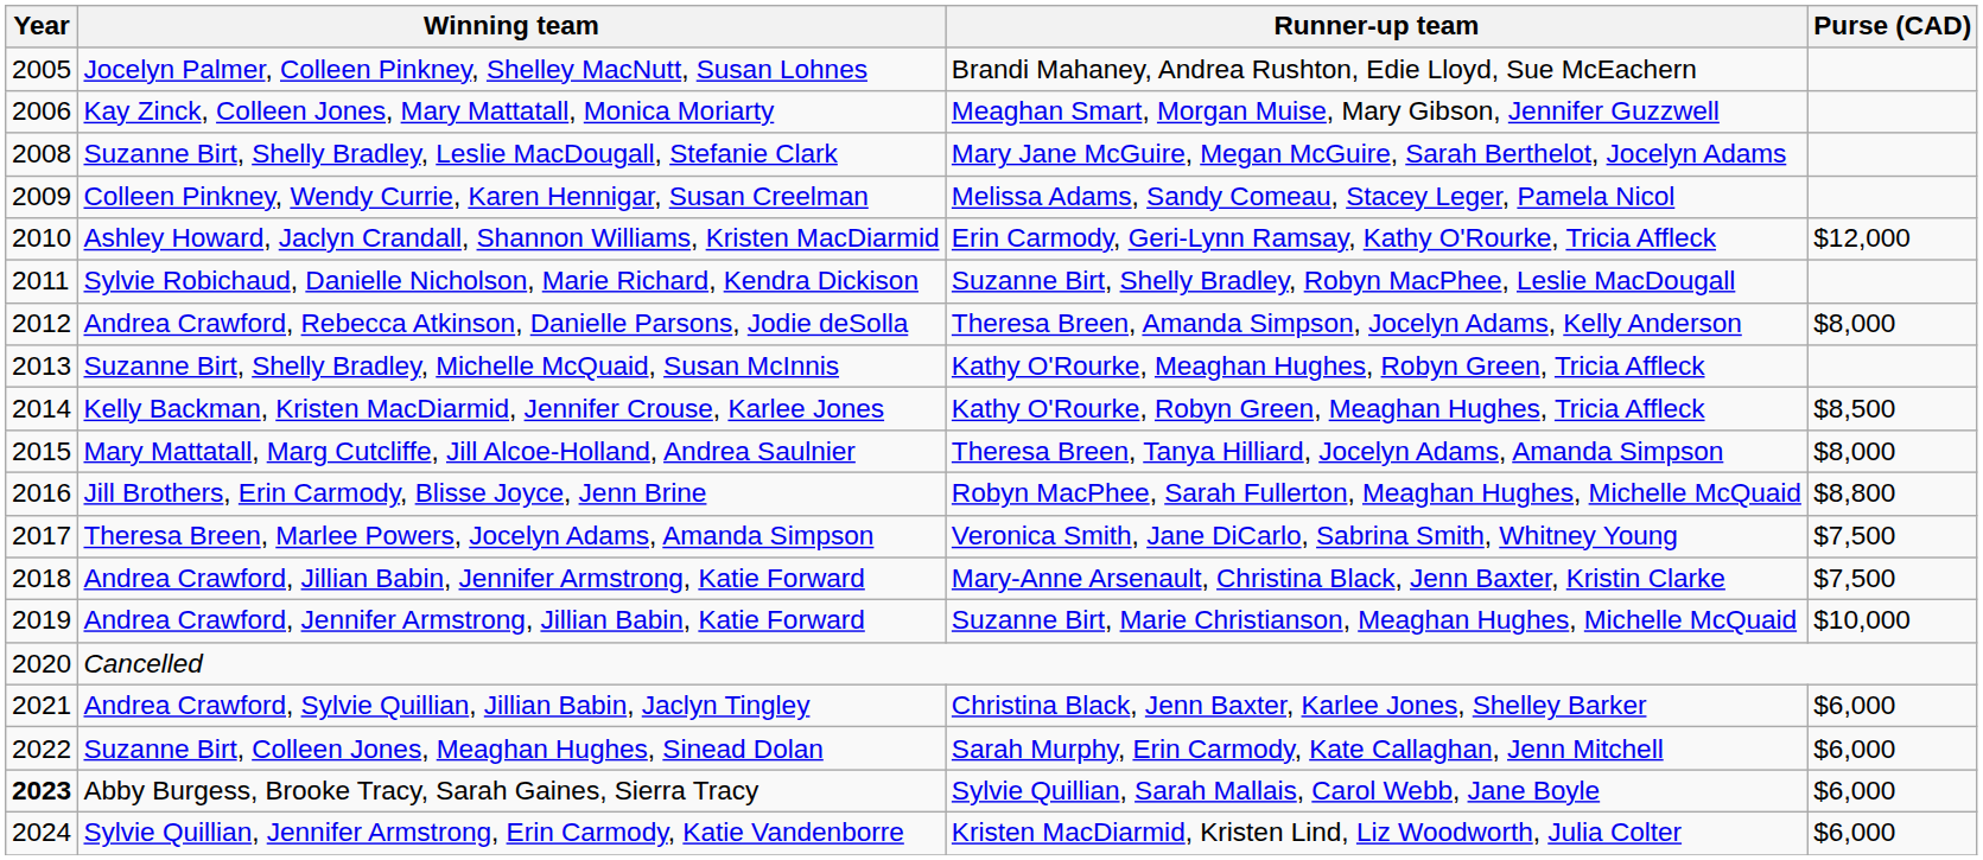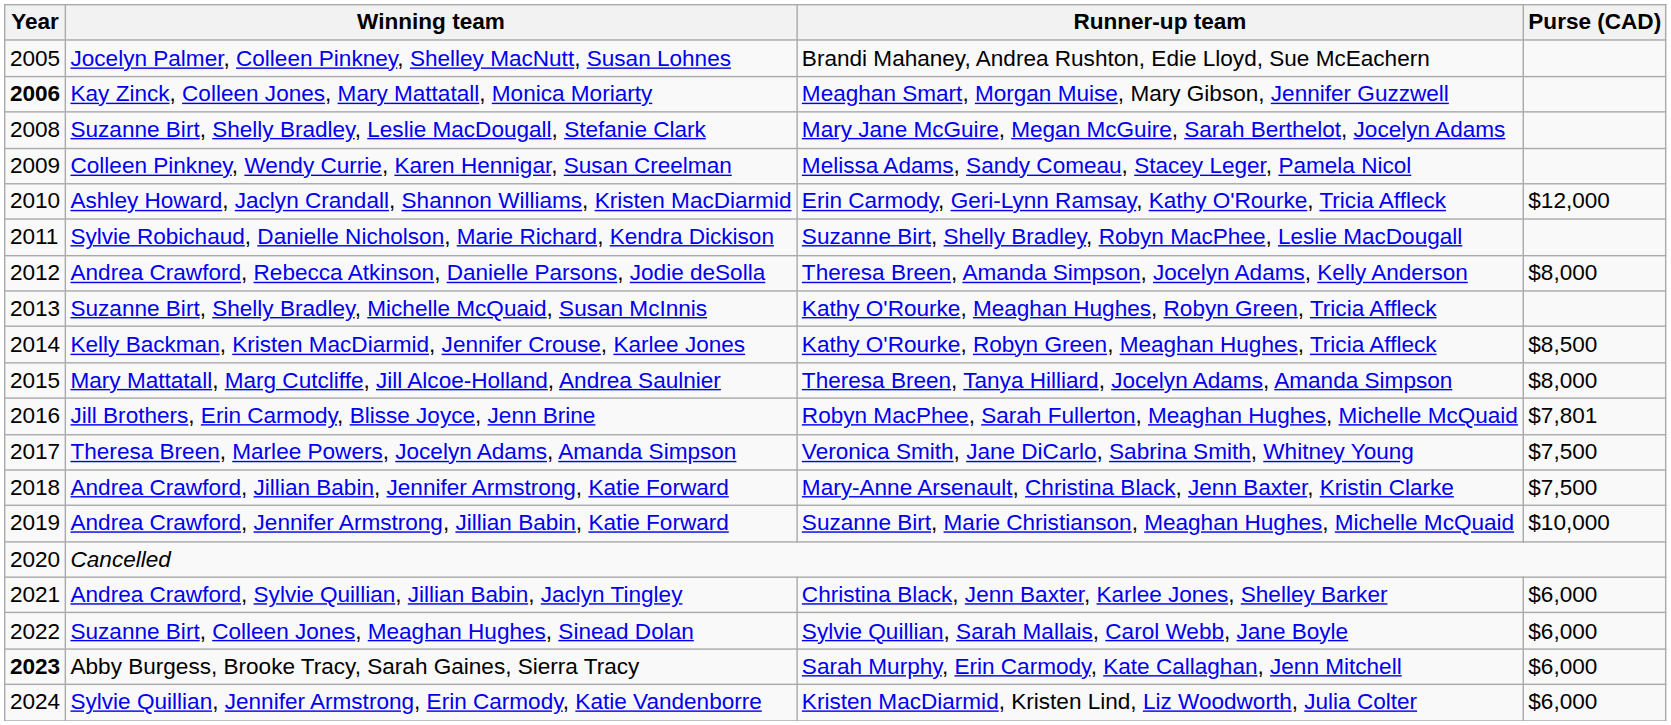Kay Zinck, Colleen Jones, Mary Mattatall, Monica Moriarty | Year: normal -> bold
Jill Brothers, Erin Carmody, Blisse Joyce, Jenn Brine | Purse (CAD): $8,800 -> $7,801
Suzanne Birt, Colleen Jones, Meaghan Hughes, Sinead Dolan | Runner-up team: Sarah Murphy, Erin Carmody, Kate Callaghan, Jenn Mitchell -> Sylvie Quillian, Sarah Mallais, Carol Webb, Jane Boyle
Abby Burgess, Brooke Tracy, Sarah Gaines, Sierra Tracy | Runner-up team: Sylvie Quillian, Sarah Mallais, Carol Webb, Jane Boyle -> Sarah Murphy, Erin Carmody, Kate Callaghan, Jenn Mitchell
